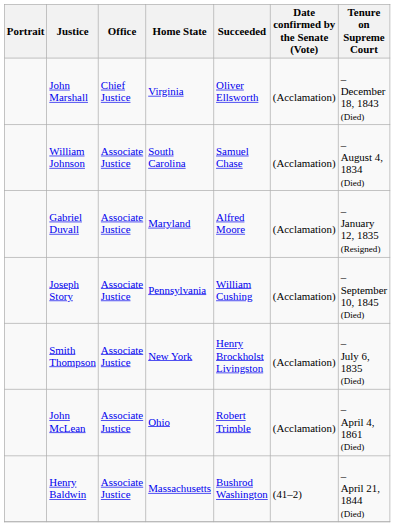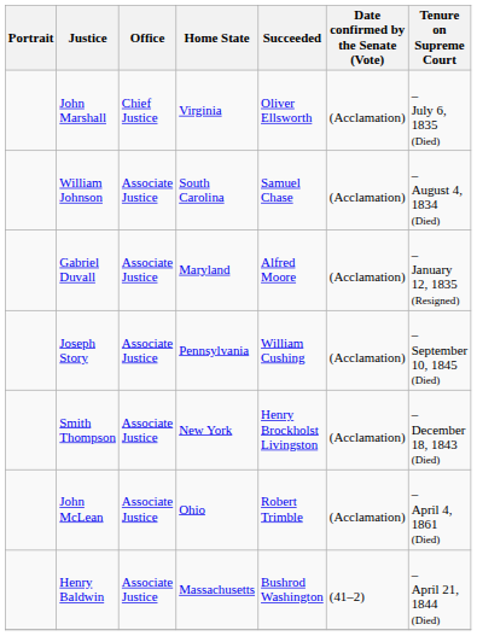John Marshall | Tenure on Supreme Court: – December 18, 1843 (Died) -> – July 6, 1835 (Died)
Smith Thompson | Tenure on Supreme Court: – July 6, 1835 (Died) -> – December 18, 1843 (Died)
